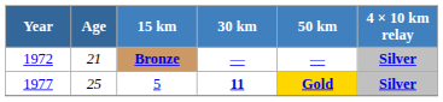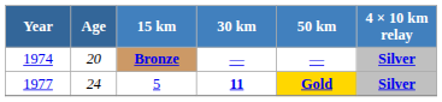Bronze | Year: 1972 -> 1974
Bronze | Age: 21 -> 20
5 | Age: 25 -> 24
